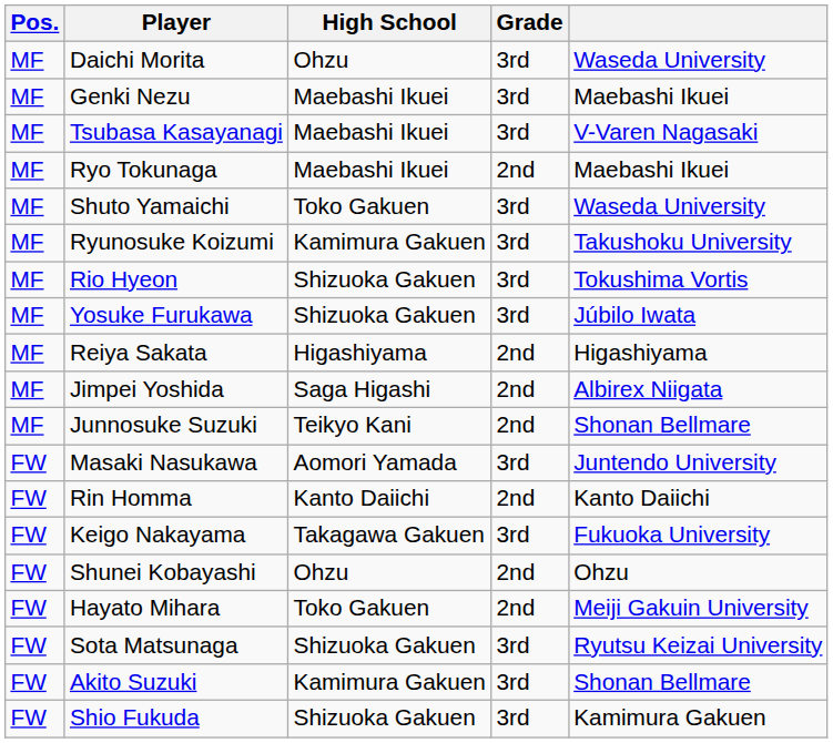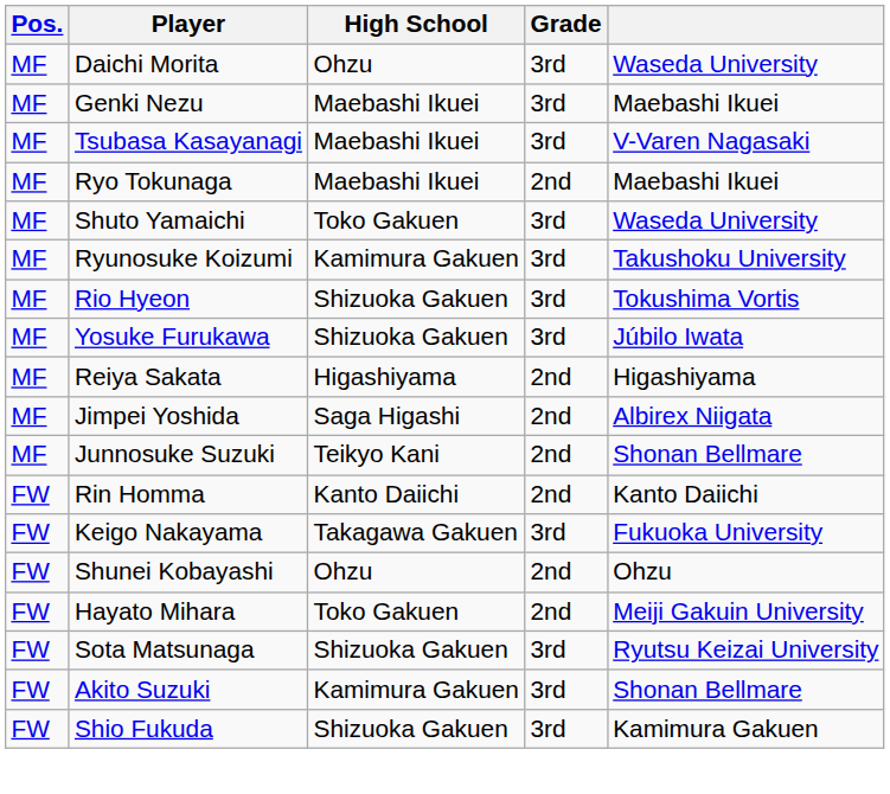- row: FW | Masaki Nasukawa | Aomori Yamada | 3rd | Juntendo University
